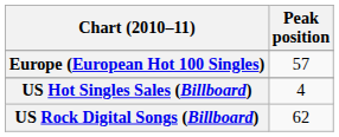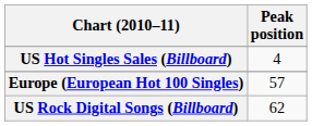rows swapped: Europe (European Hot 100 Singles) <-> US Hot Singles Sales (Billboard)
